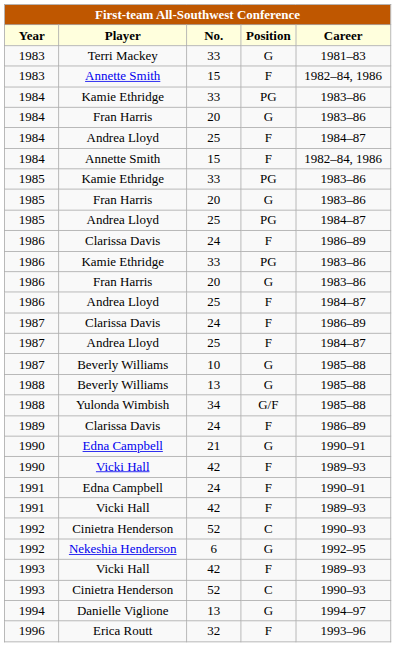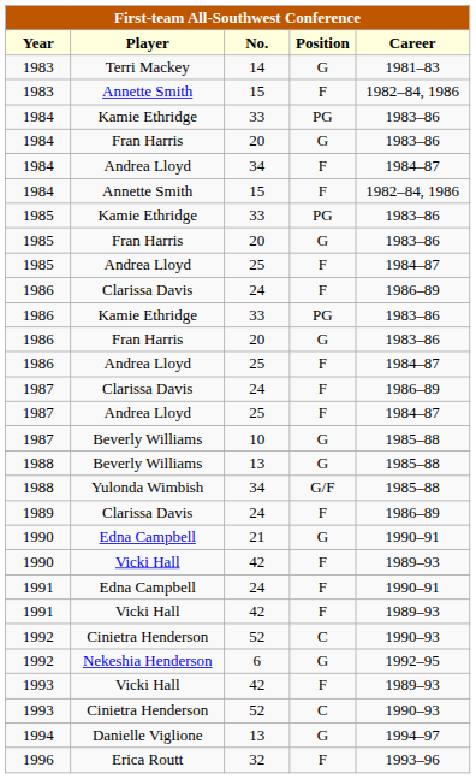Terri Mackey | No.: 33 -> 14
1984 / Andrea Lloyd | No.: 25 -> 34
1985 / Andrea Lloyd | Position: PG -> F
